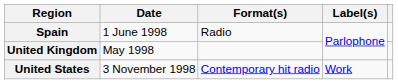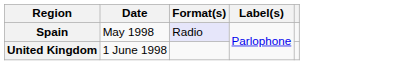Spain | Date: 1 June 1998 -> May 1998
Spain | Format(s): no background -> lavender background
United Kingdom | Date: May 1998 -> 1 June 1998
- row: United States | 3 November 1998 | Contemporary hit radio | Work
